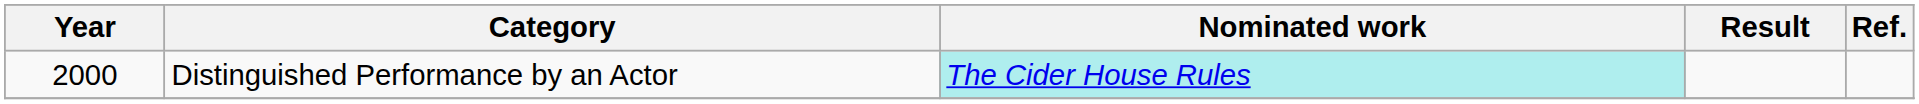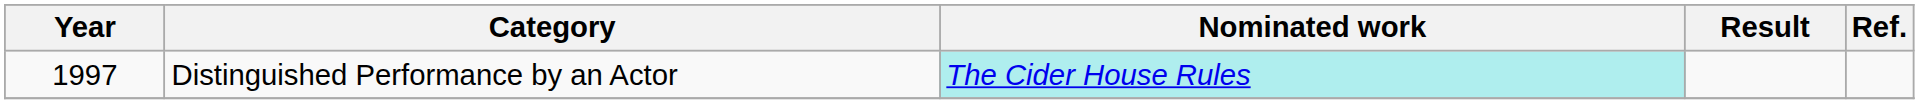Distinguished Performance by an Actor | Year: 2000 -> 1997
